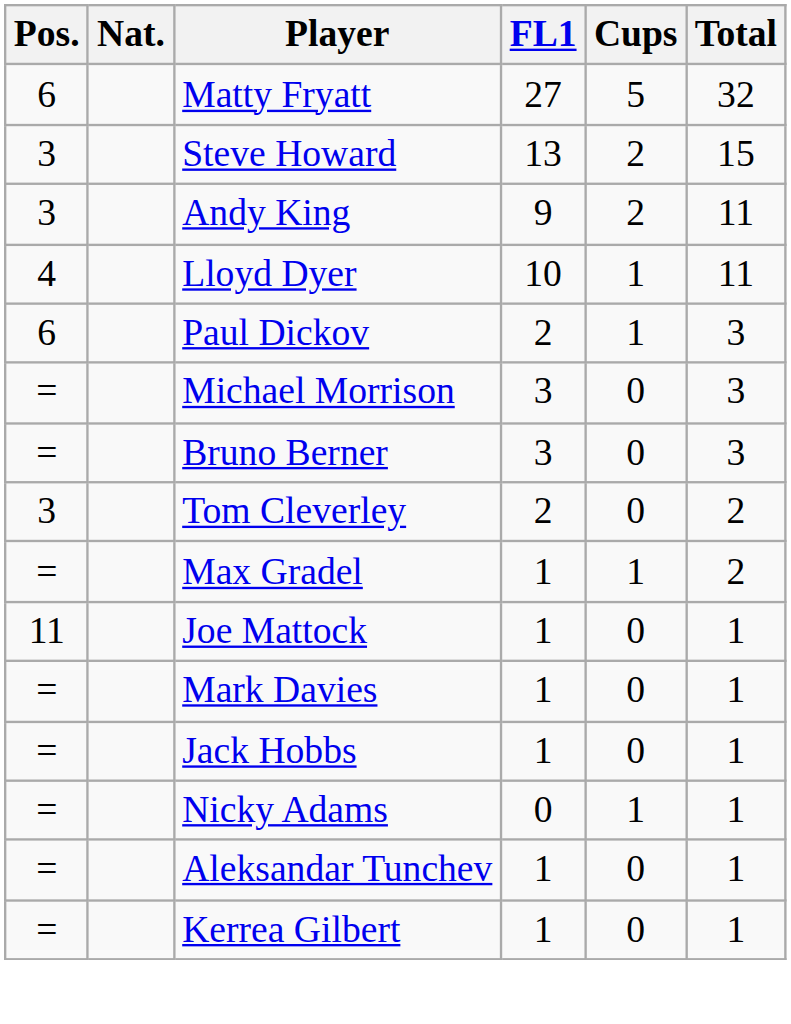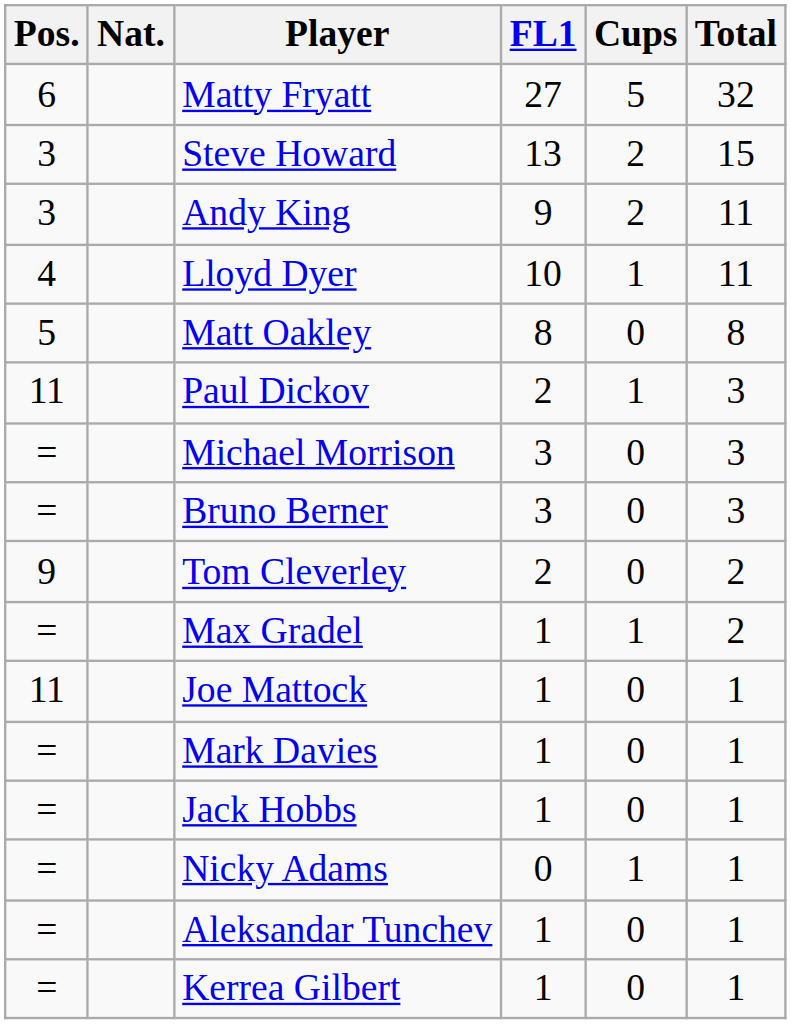+ row: 5 | Matt Oakley | 8 | 0 | 8
Paul Dickov | Pos.: 6 -> 11
Tom Cleverley | Pos.: 3 -> 9
